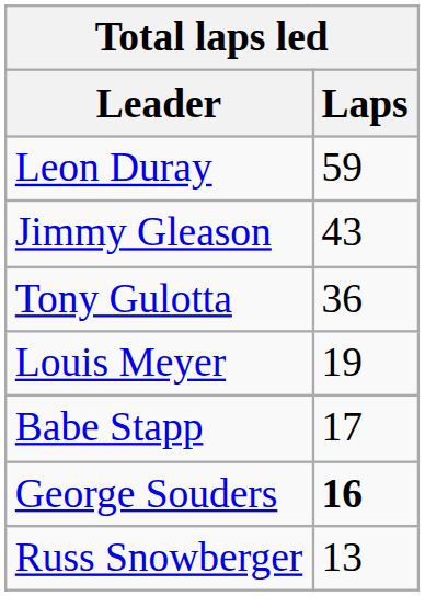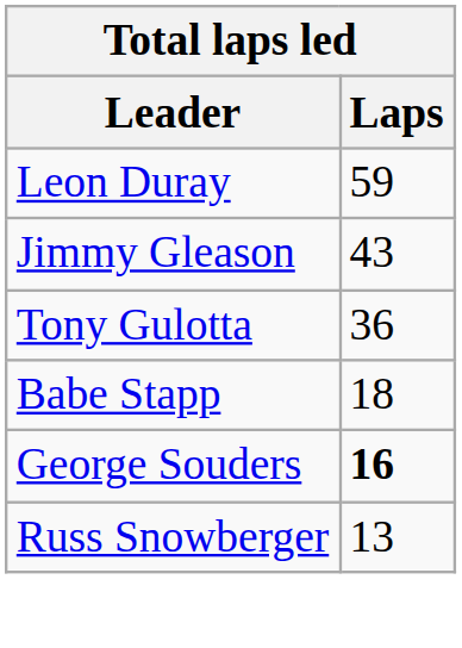- row: Louis Meyer | 19
Babe Stapp | Laps: 17 -> 18
